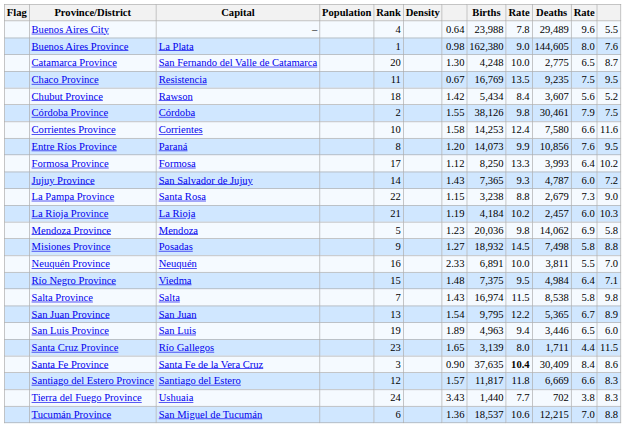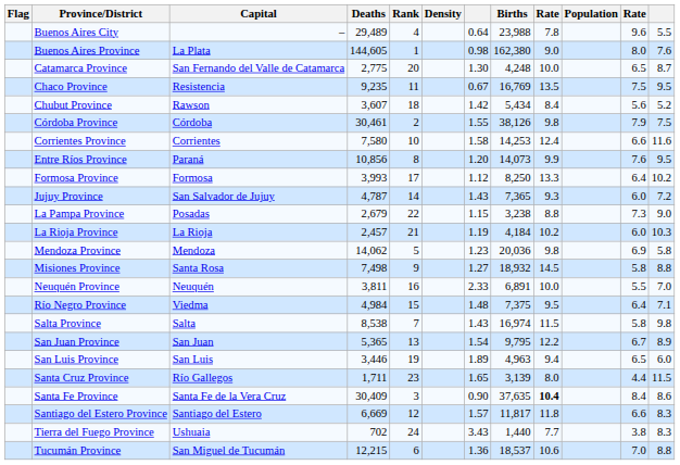columns swapped: Population <-> Deaths
La Pampa Province | Capital: Santa Rosa -> Posadas
Misiones Province | Capital: Posadas -> Santa Rosa
